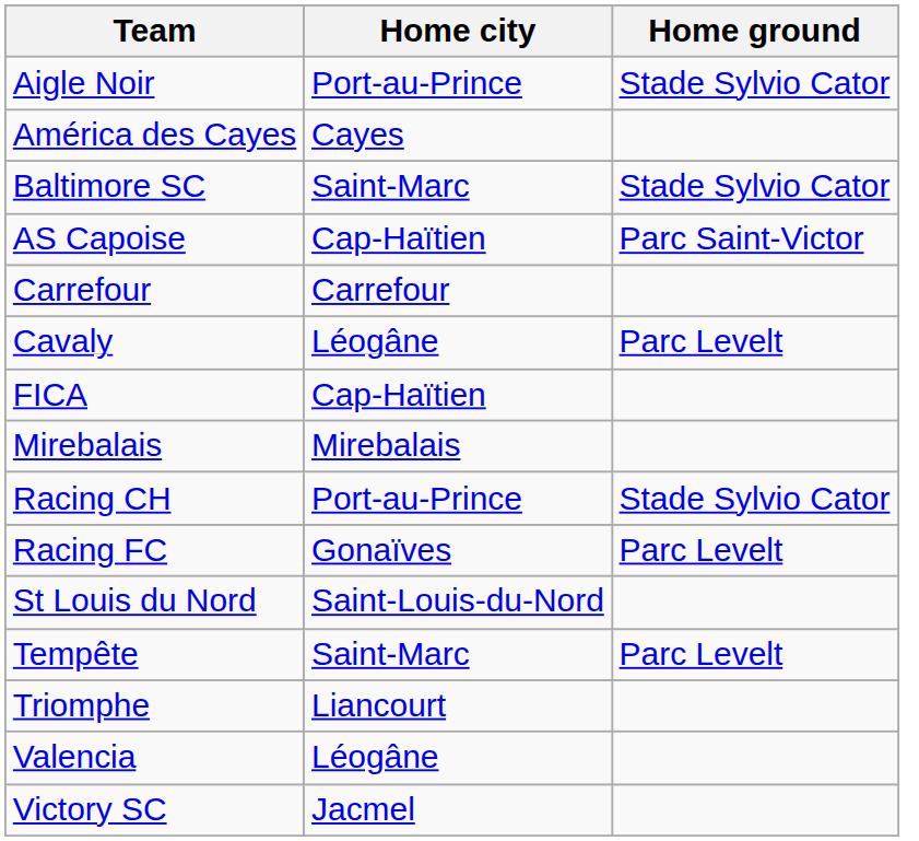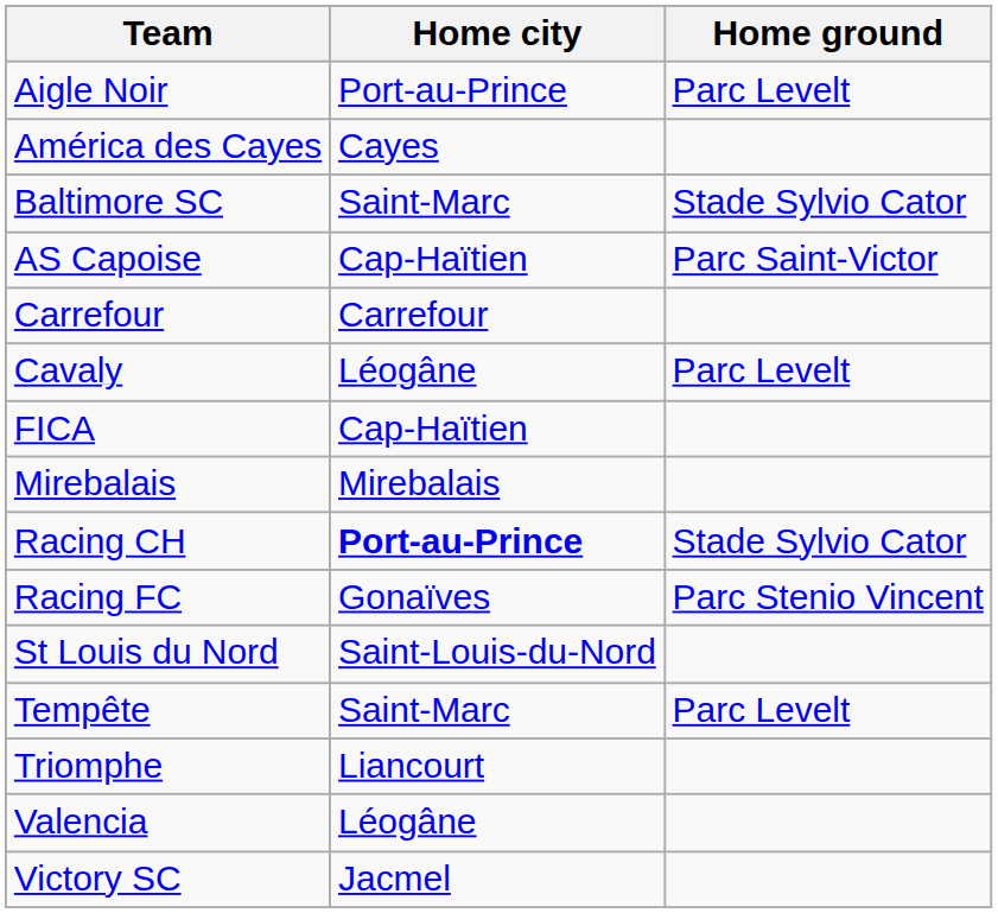Aigle Noir | Home ground: Stade Sylvio Cator -> Parc Levelt
Racing CH | Home city: normal -> bold
Racing FC | Home ground: Parc Levelt -> Parc Stenio Vincent
